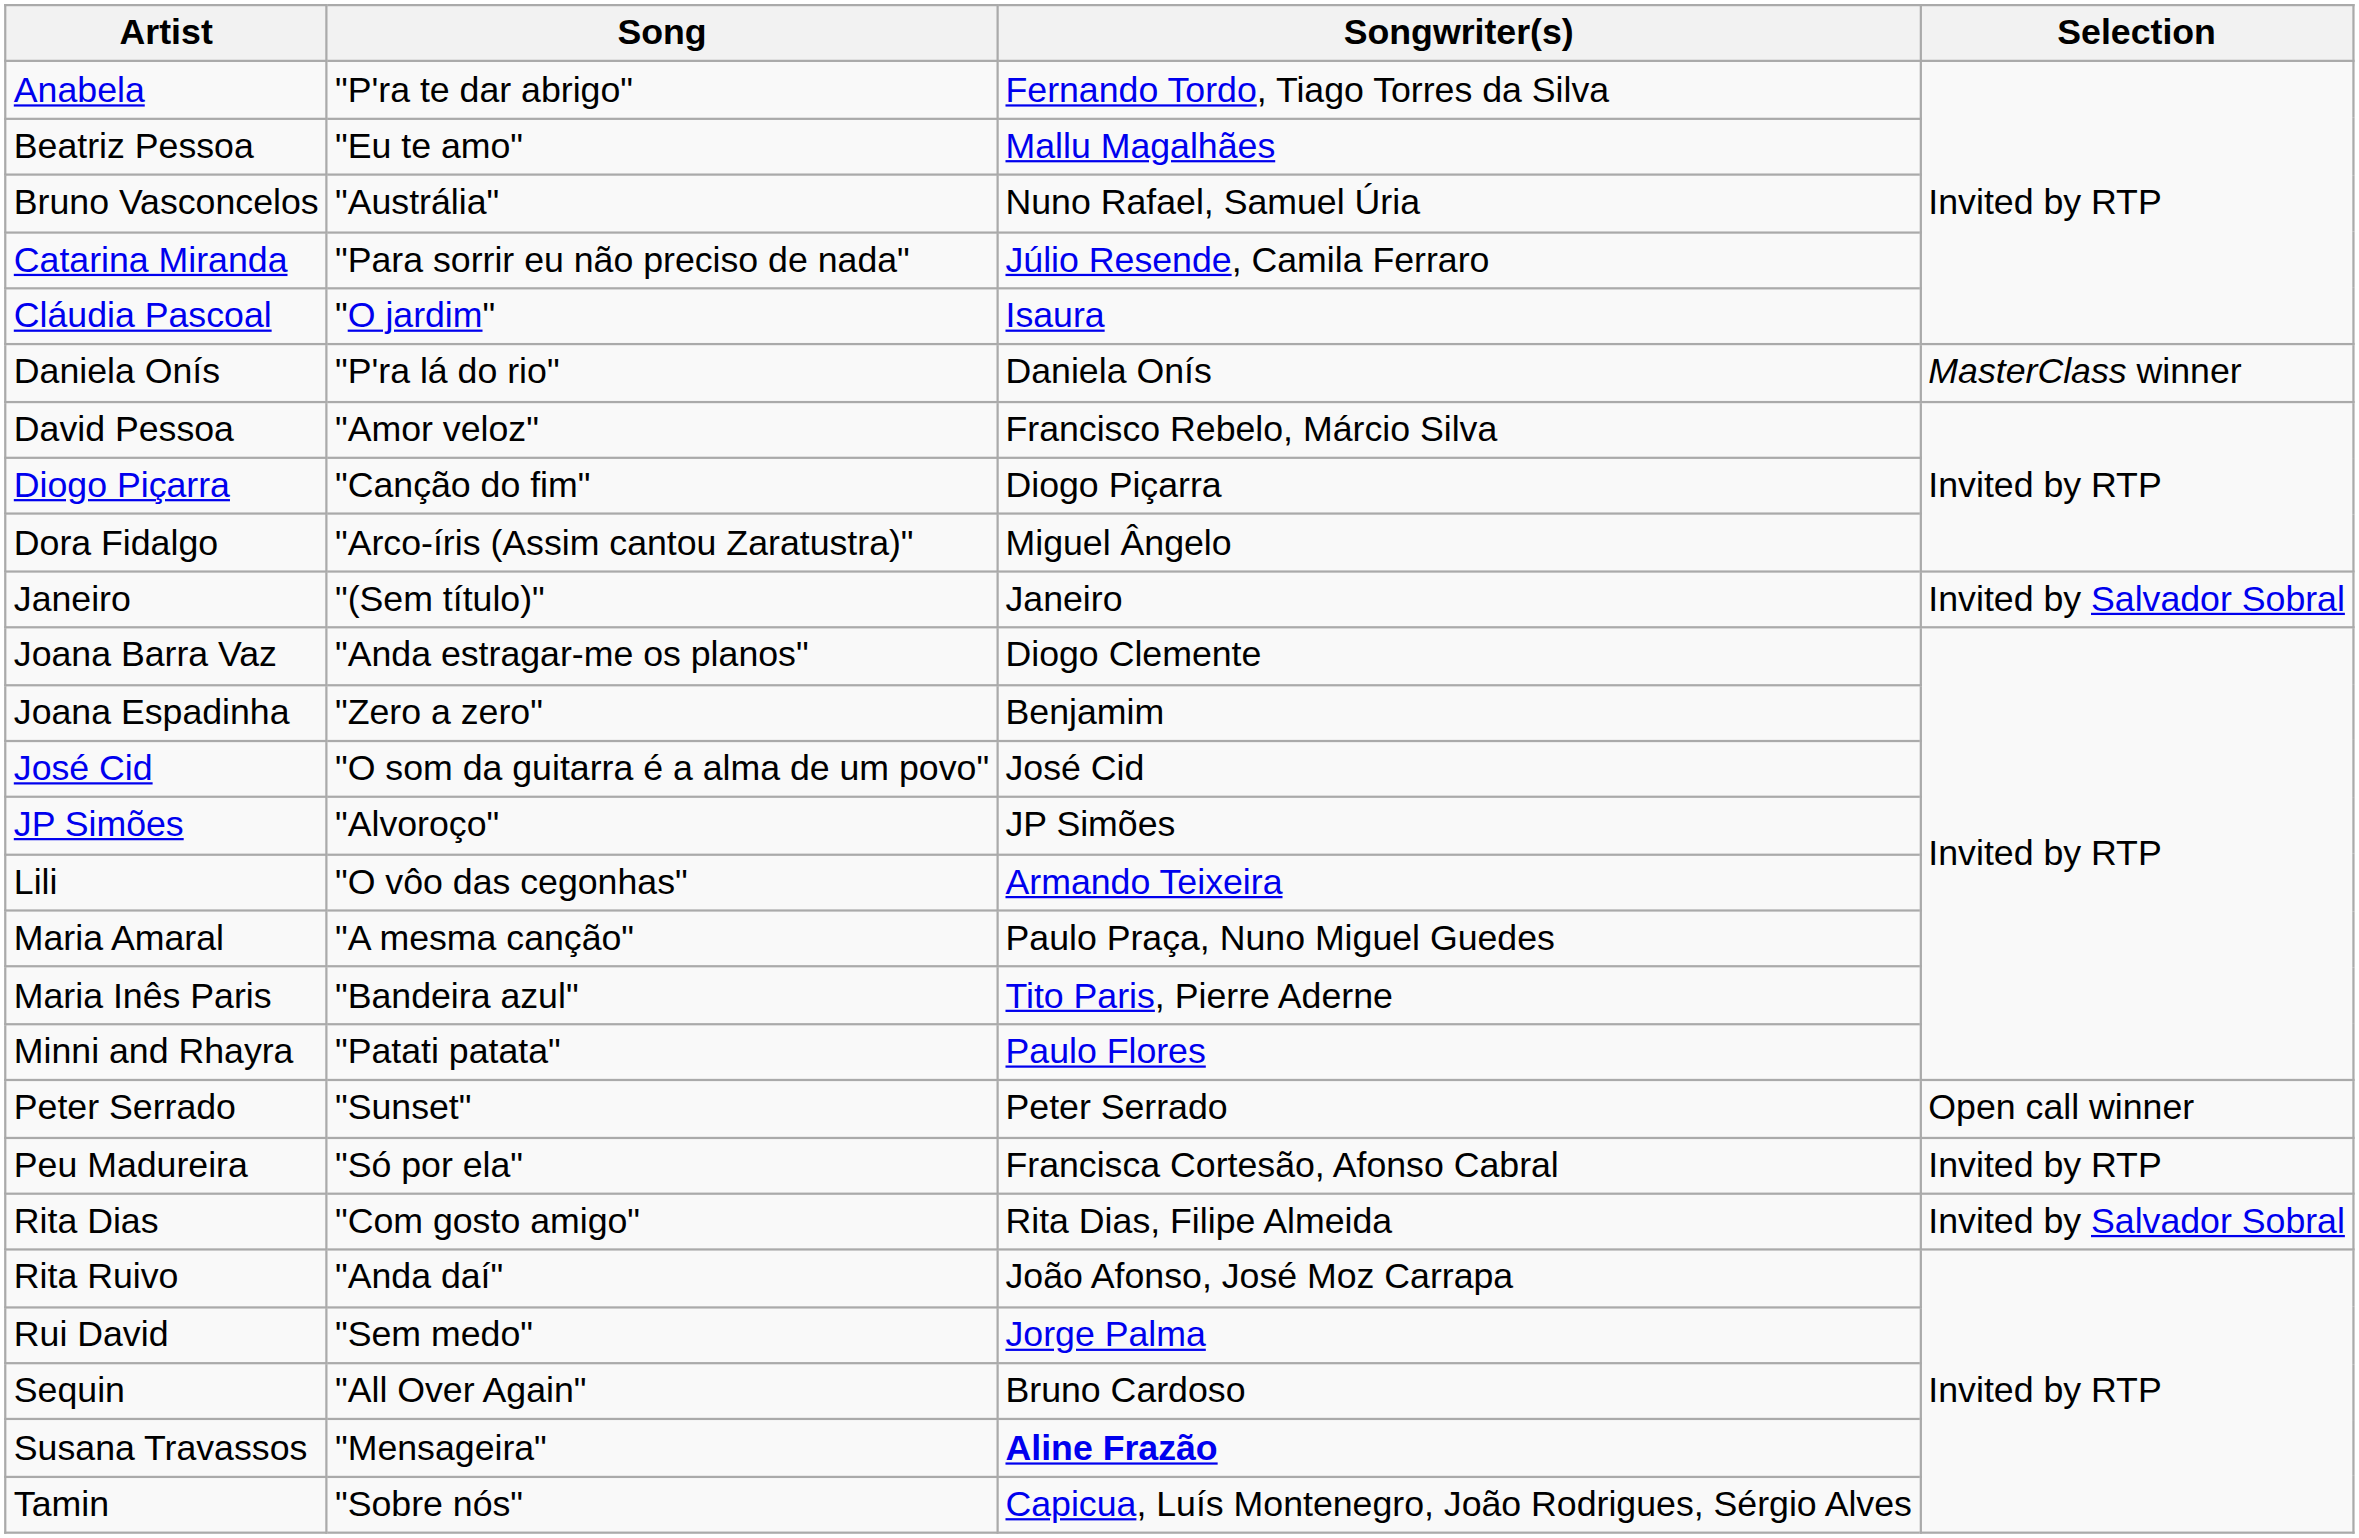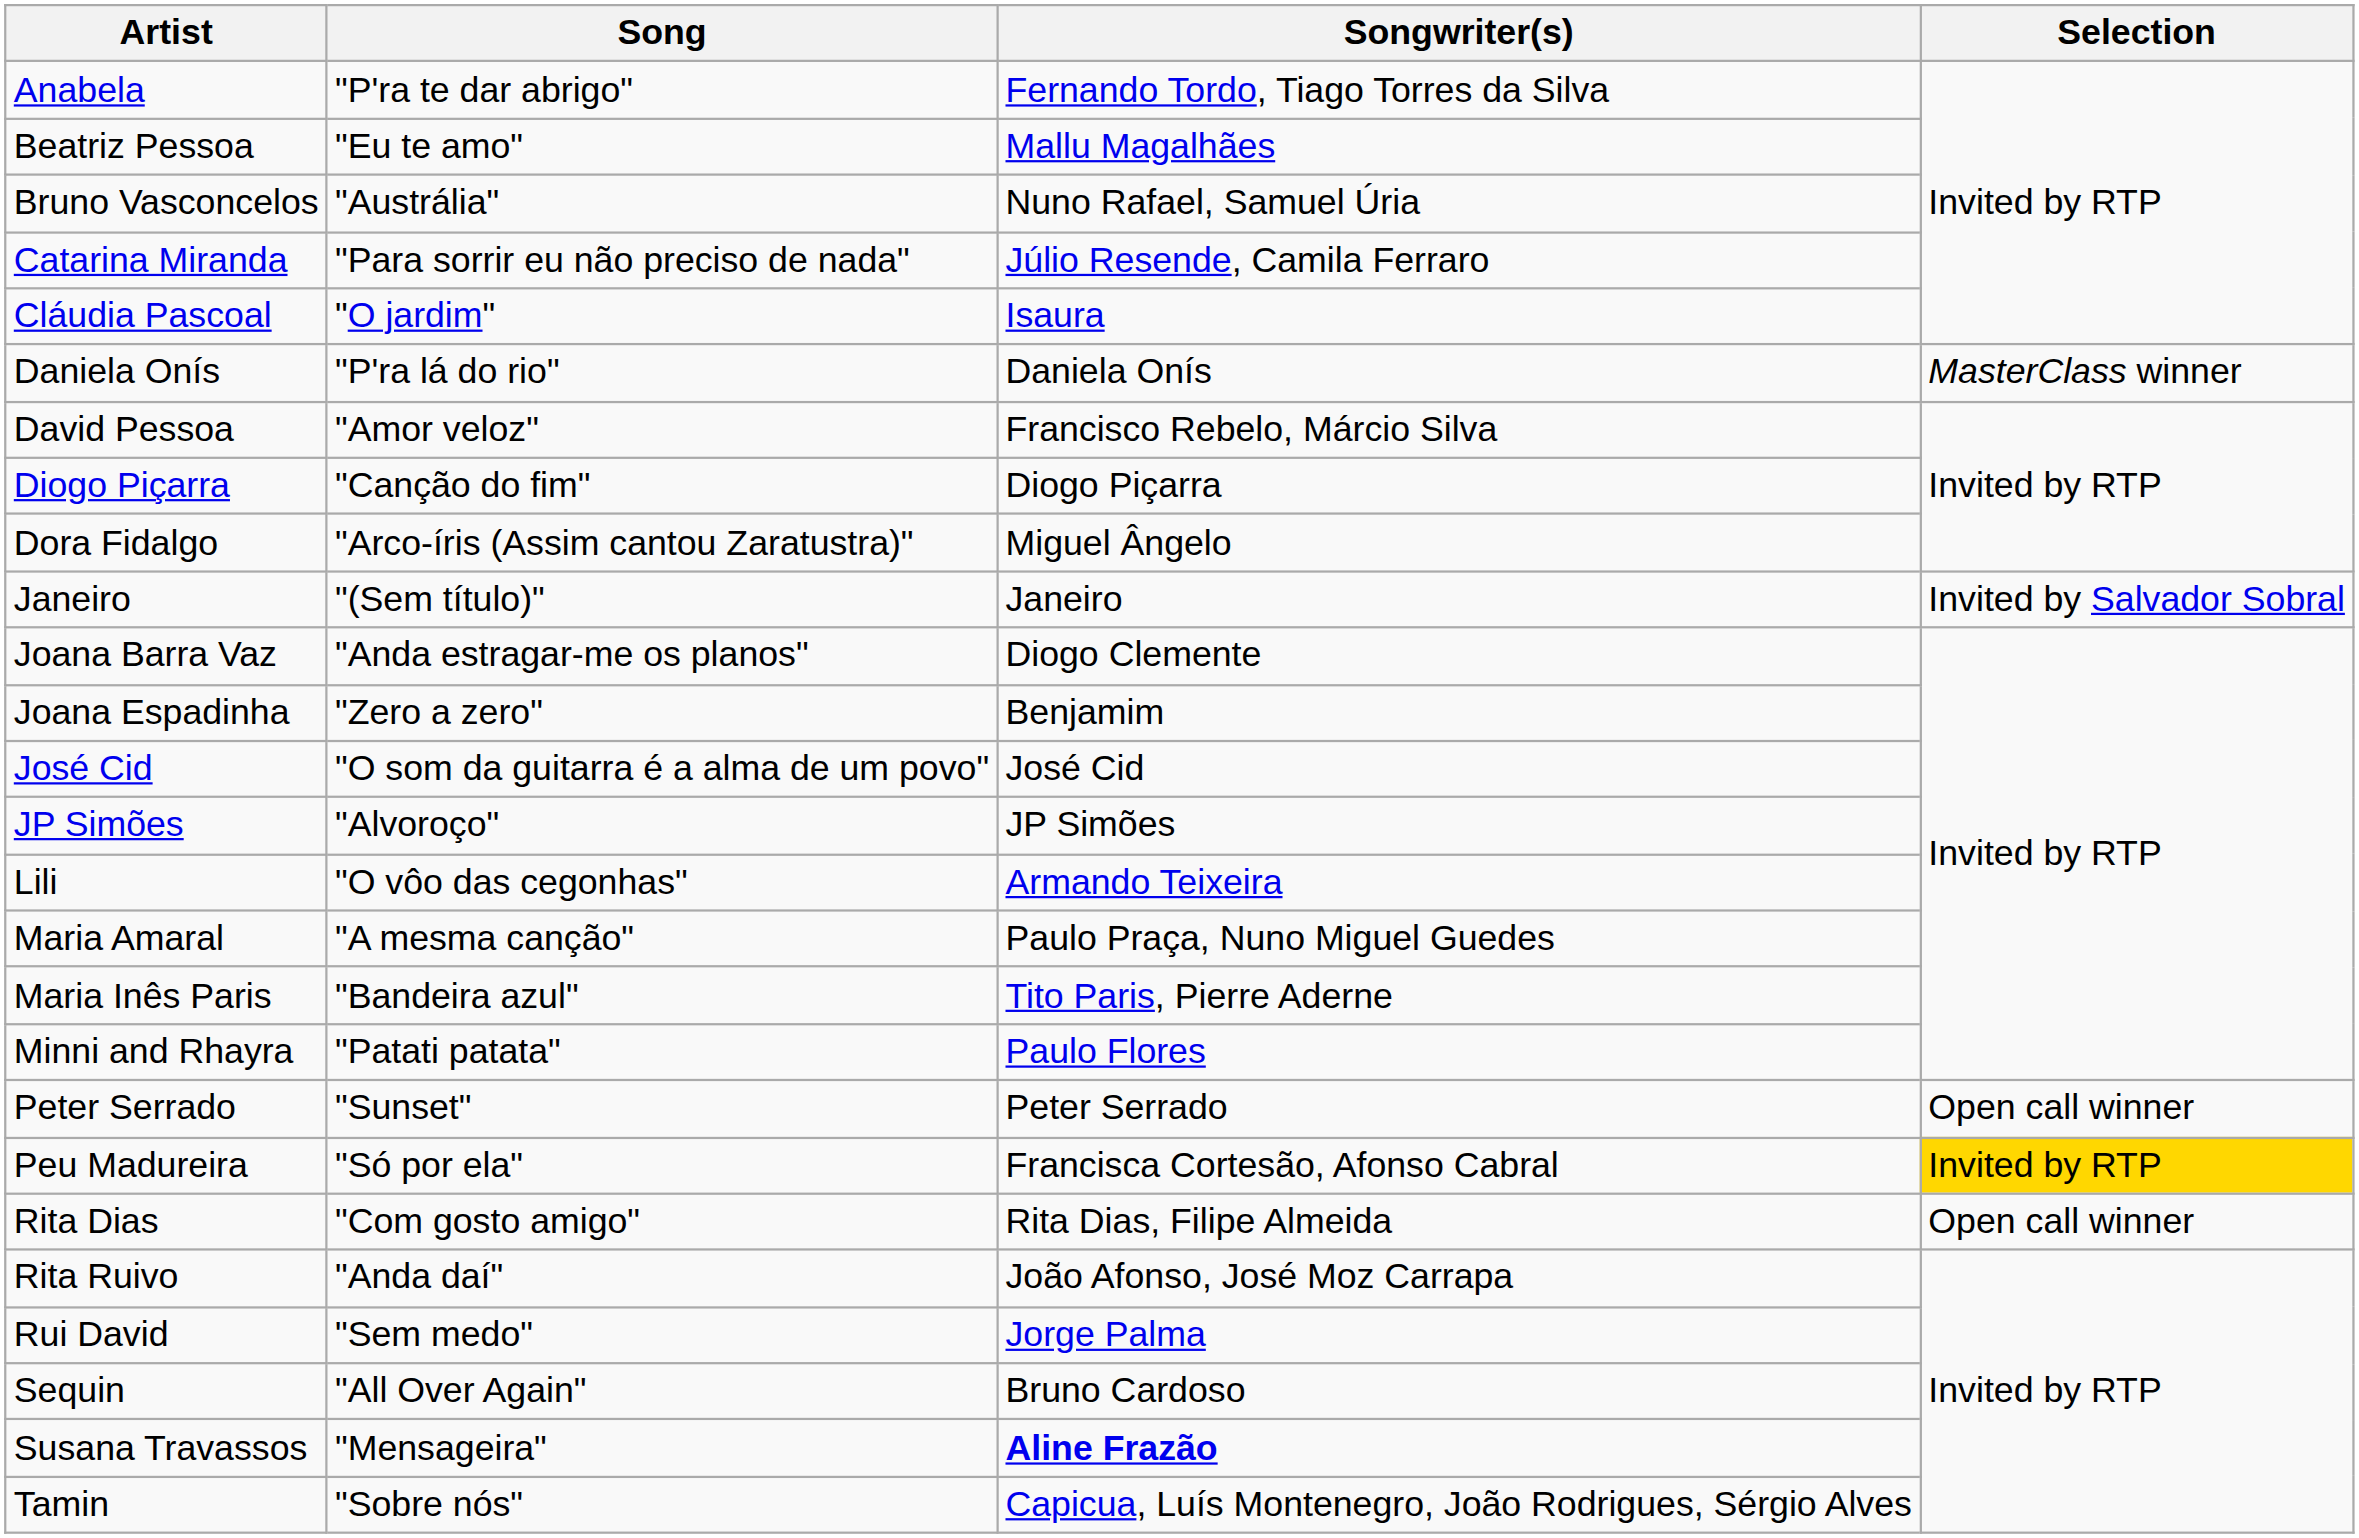Peu Madureira | Selection: no background -> gold background
Rita Dias | Selection: Invited by Salvador Sobral -> Open call winner
